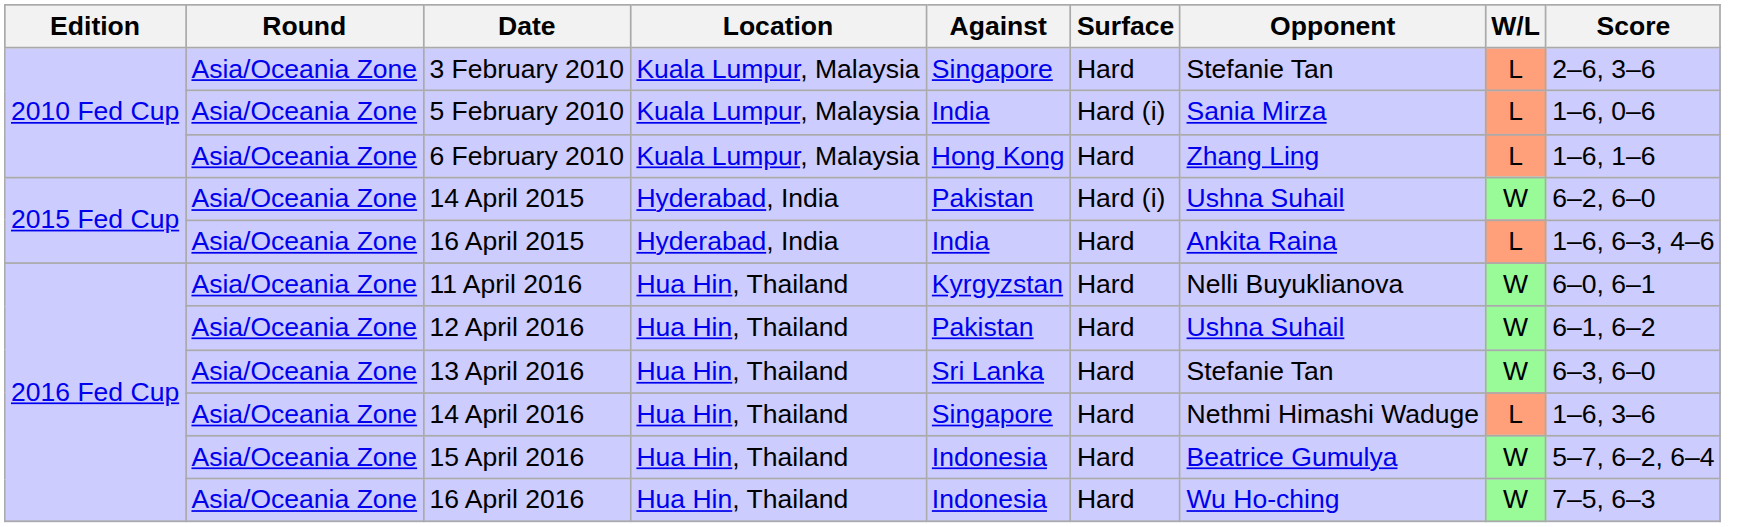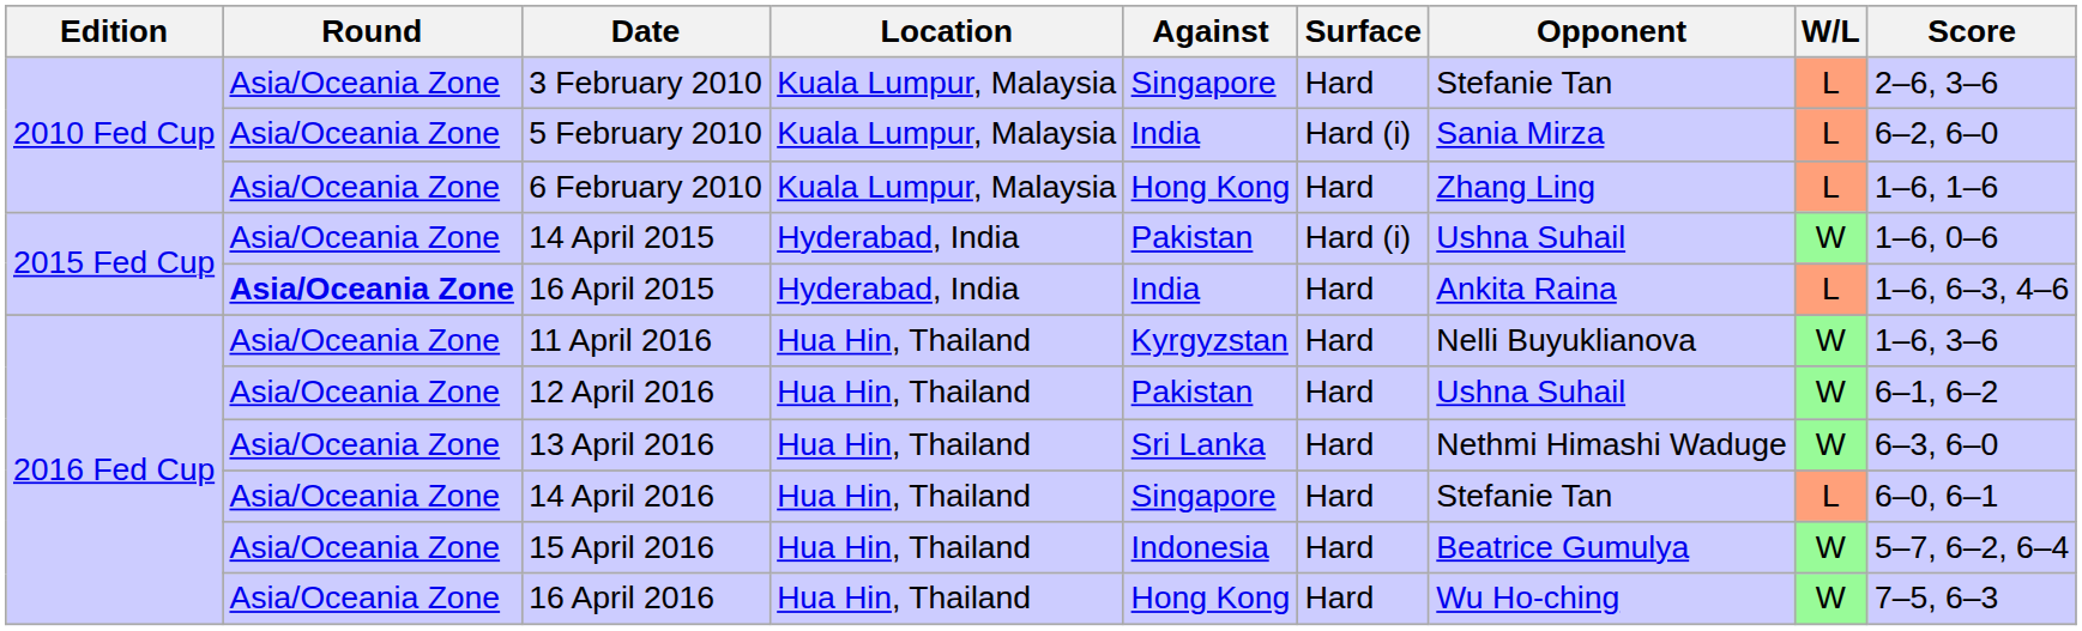5 February 2010 | Score: 1–6, 0–6 -> 6–2, 6–0
14 April 2015 | Score: 6–2, 6–0 -> 1–6, 0–6
16 April 2015 | Round: normal -> bold
11 April 2016 | Score: 6–0, 6–1 -> 1–6, 3–6
13 April 2016 | Opponent: Stefanie Tan -> Nethmi Himashi Waduge
14 April 2016 | Opponent: Nethmi Himashi Waduge -> Stefanie Tan
14 April 2016 | Score: 1–6, 3–6 -> 6–0, 6–1
16 April 2016 | Against: Indonesia -> Hong Kong
